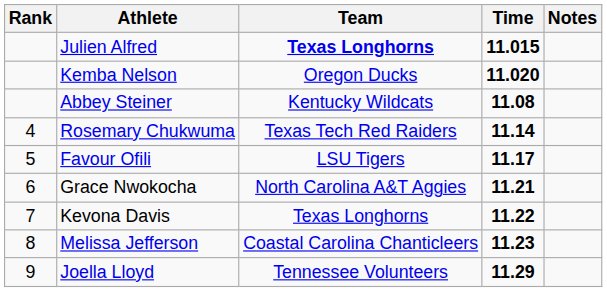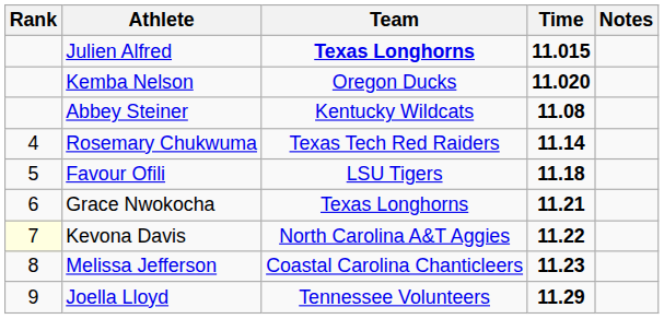Favour Ofili | Time: 11.17 -> 11.18
Grace Nwokocha | Team: North Carolina A&T Aggies -> Texas Longhorns
Kevona Davis | Rank: no background -> lightyellow background
Kevona Davis | Team: Texas Longhorns -> North Carolina A&T Aggies
